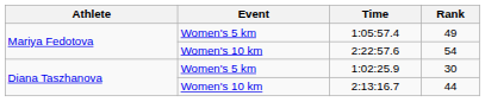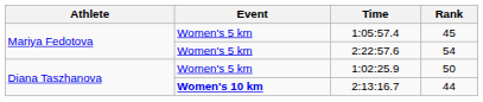1:05:57.4 | Rank: 49 -> 45
2:22:57.6 | Event: Women's 10 km -> Women's 5 km
1:02:25.9 | Rank: 30 -> 50
2:13:16.7 | Event: normal -> bold
